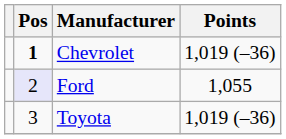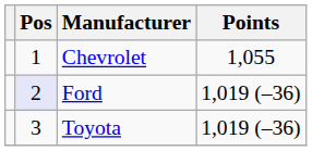Chevrolet | Pos: bold -> normal
Chevrolet | Points: 1,019 (–36) -> 1,055
Ford | Points: 1,055 -> 1,019 (–36)
